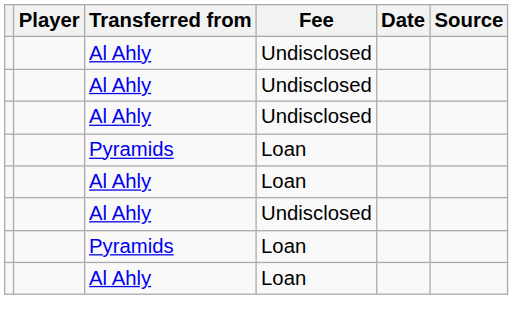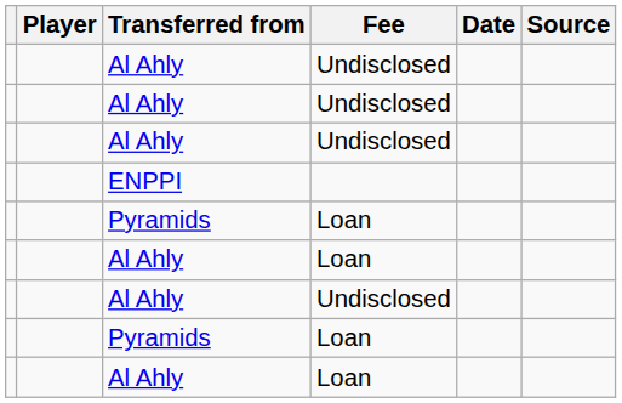+ row: ENPPI
